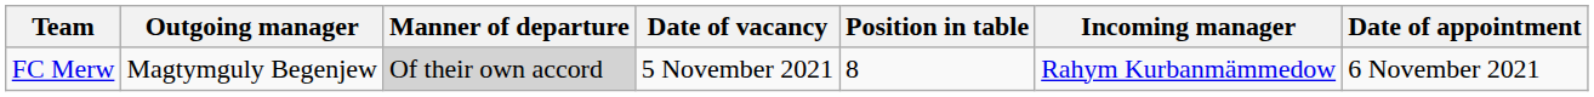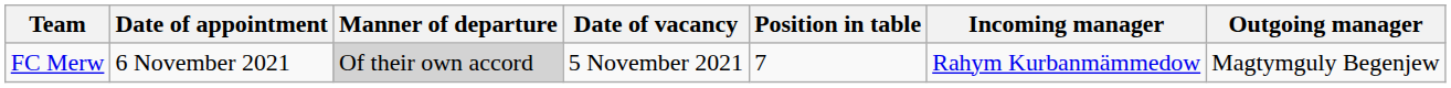columns swapped: Outgoing manager <-> Date of appointment
FC Merw | Position in table: 8 -> 7
